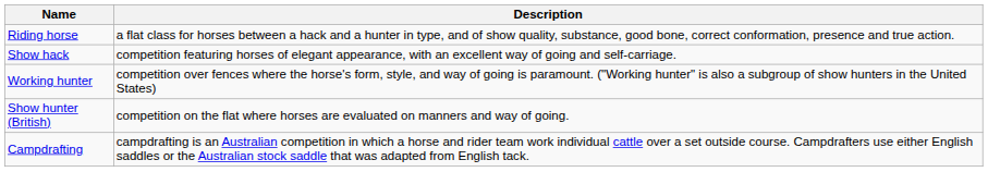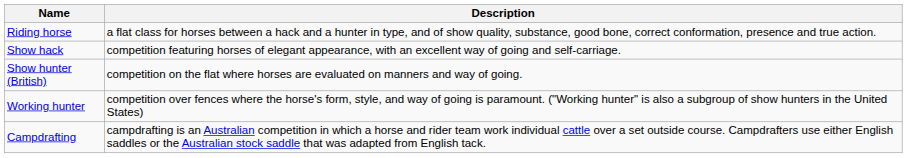rows swapped: Show hunter (British) <-> Working hunter
